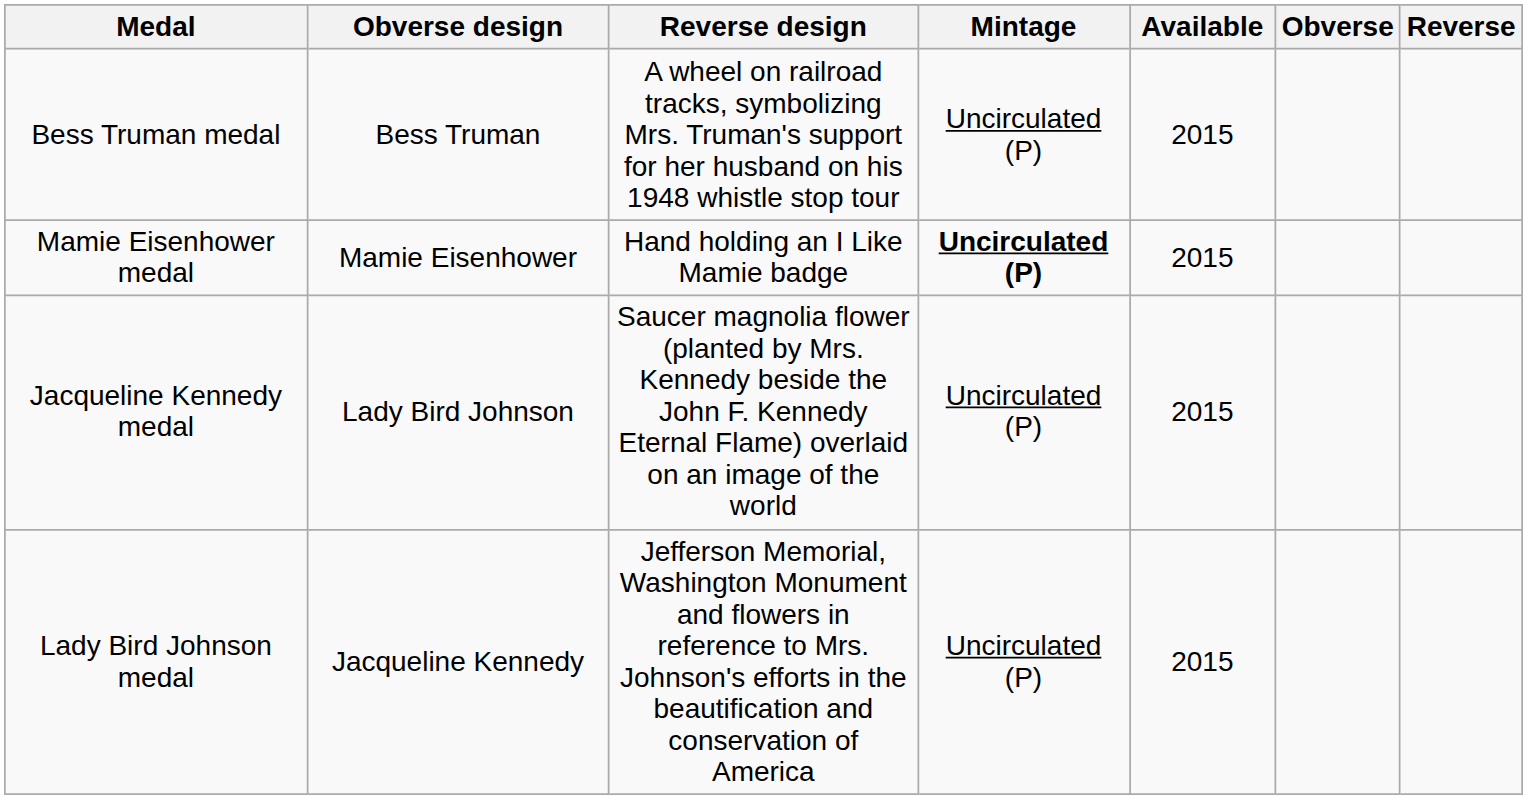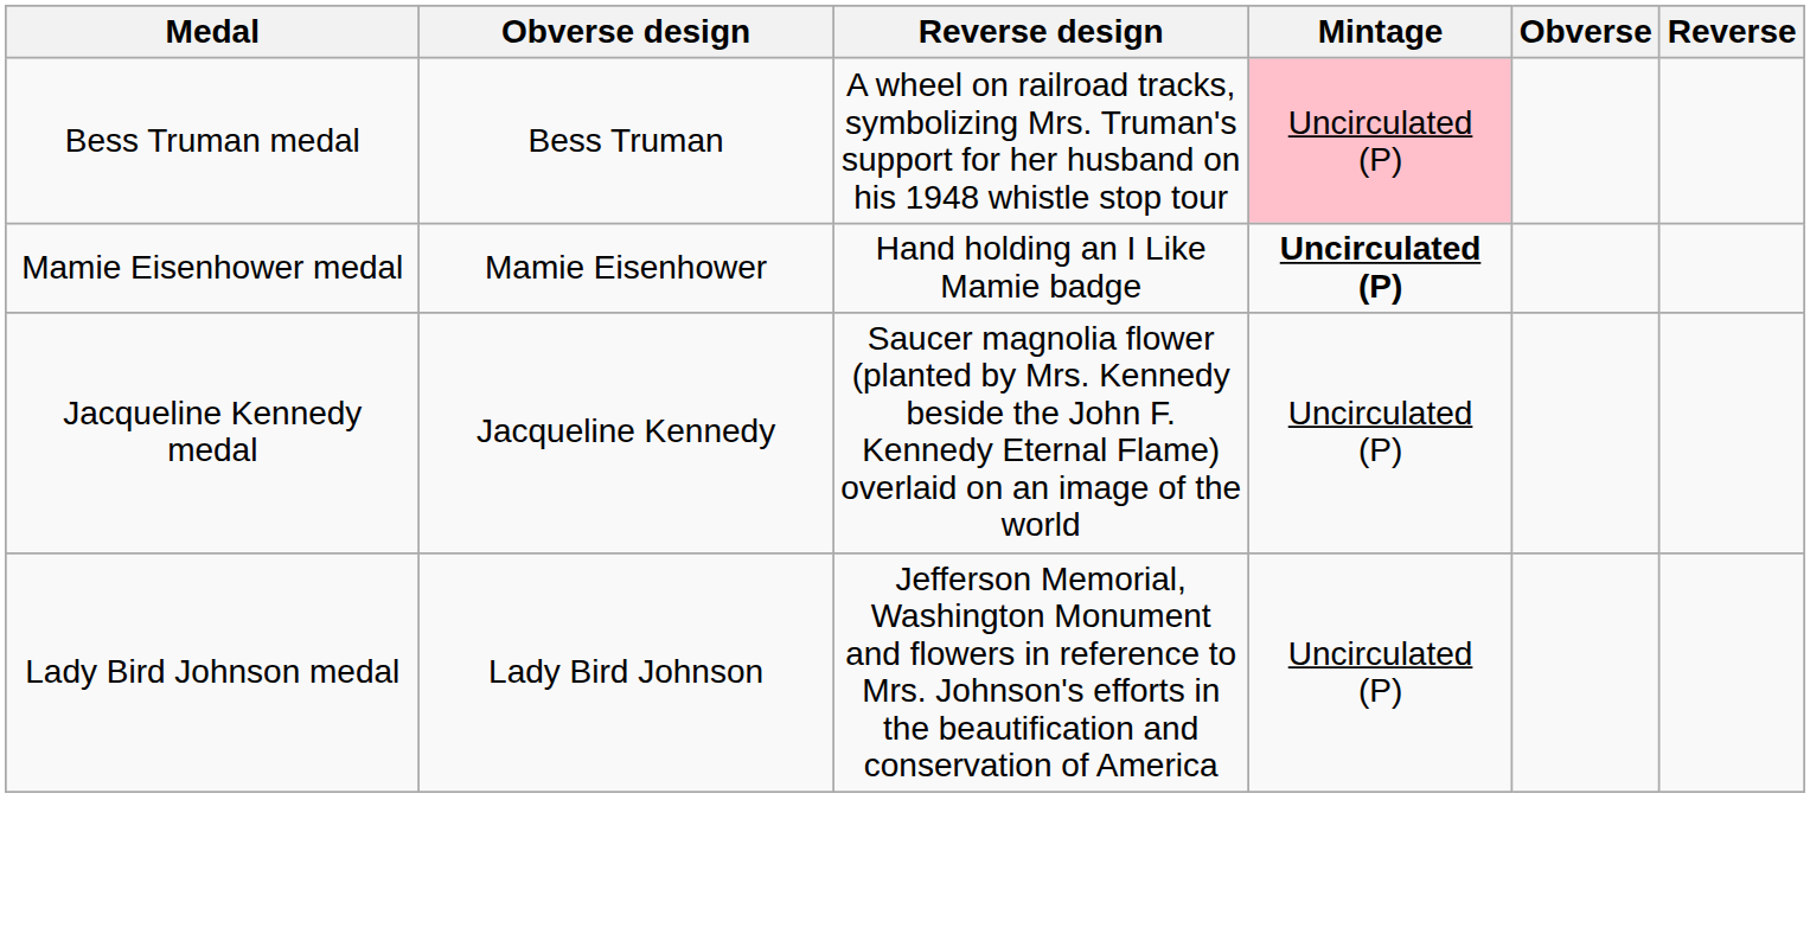- column: Available | 2015 | 2015 | 2015 | 2015
Bess Truman medal | Mintage: no background -> pink background
Jacqueline Kennedy medal | Obverse design: Lady Bird Johnson -> Jacqueline Kennedy
Lady Bird Johnson medal | Obverse design: Jacqueline Kennedy -> Lady Bird Johnson
